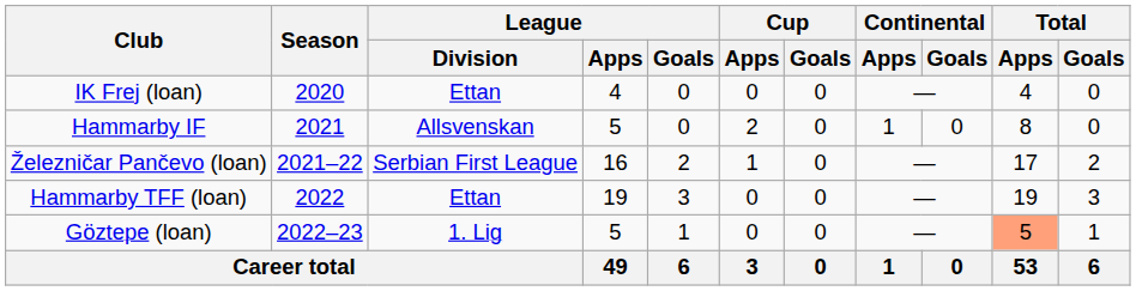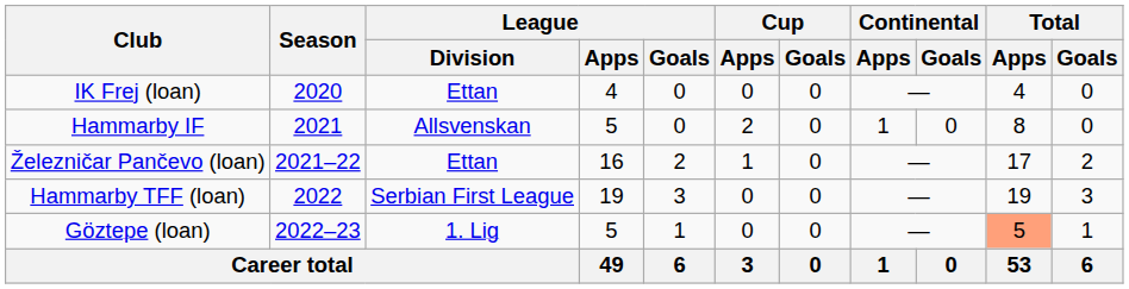Železničar Pančevo (loan) | League / Division: Serbian First League -> Ettan
Hammarby TFF (loan) | League / Division: Ettan -> Serbian First League
